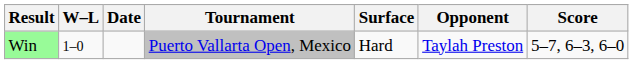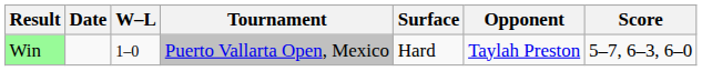columns swapped: W–L <-> Date
